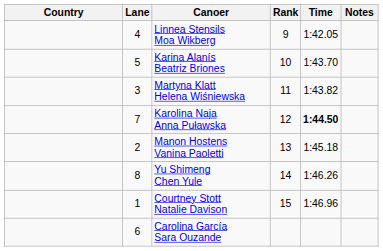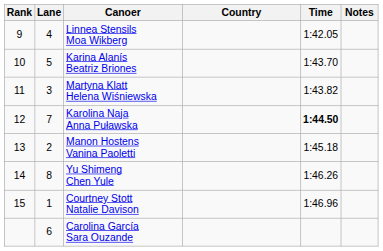columns swapped: Rank <-> Country
